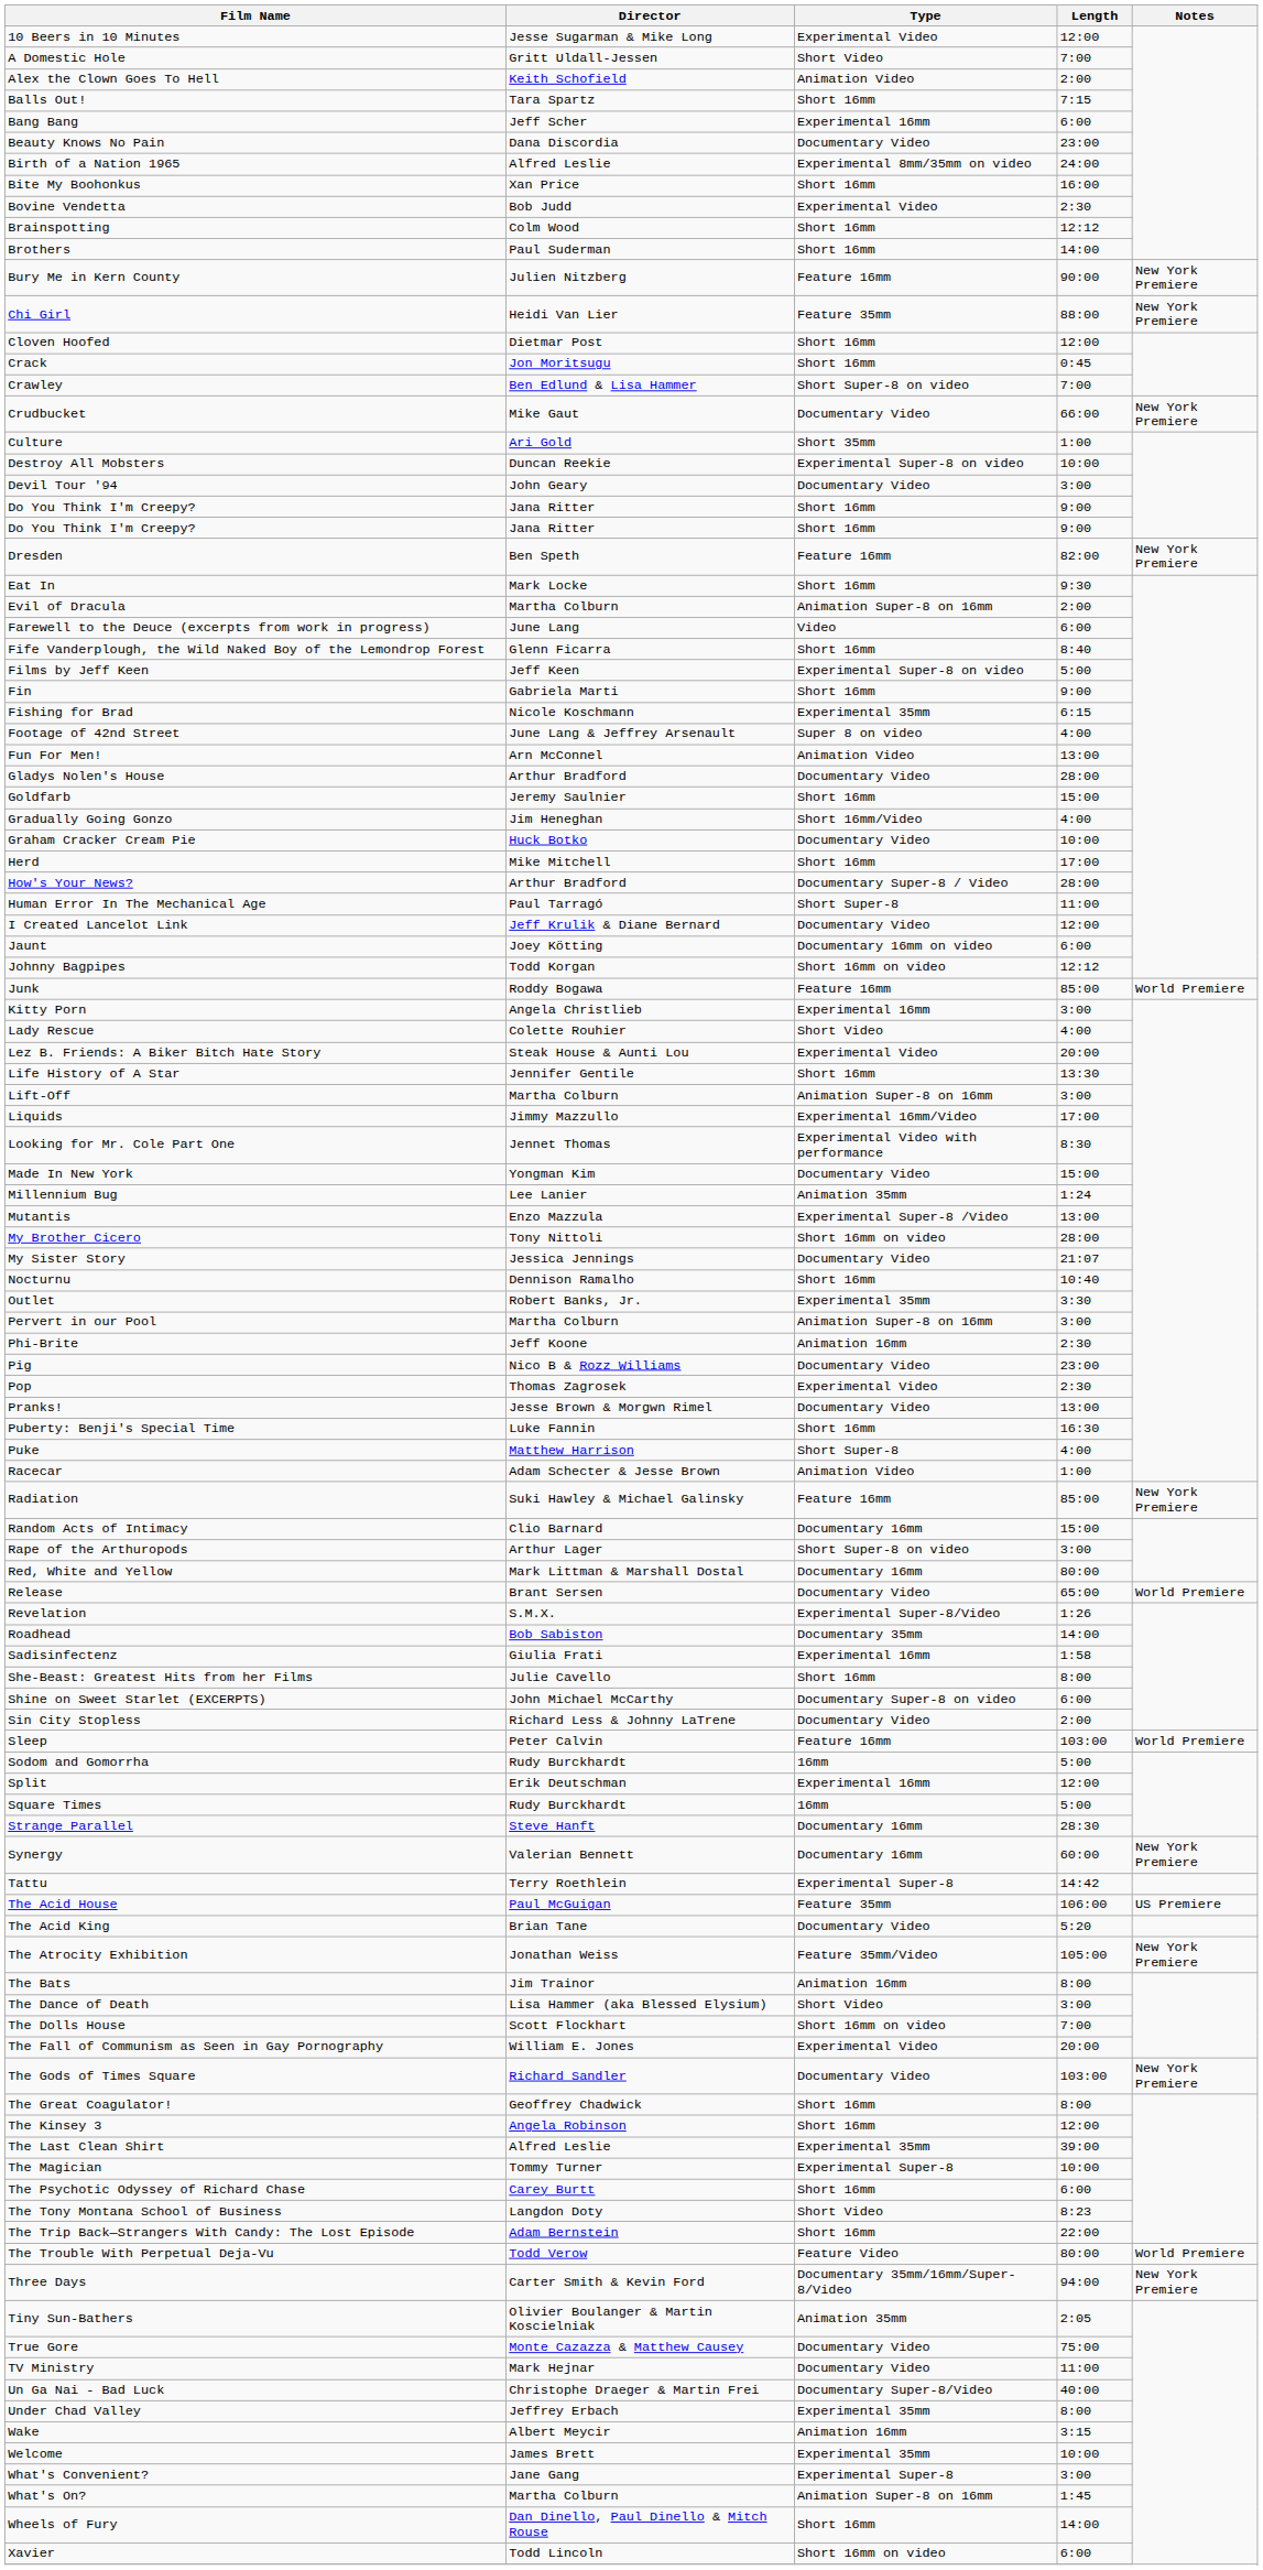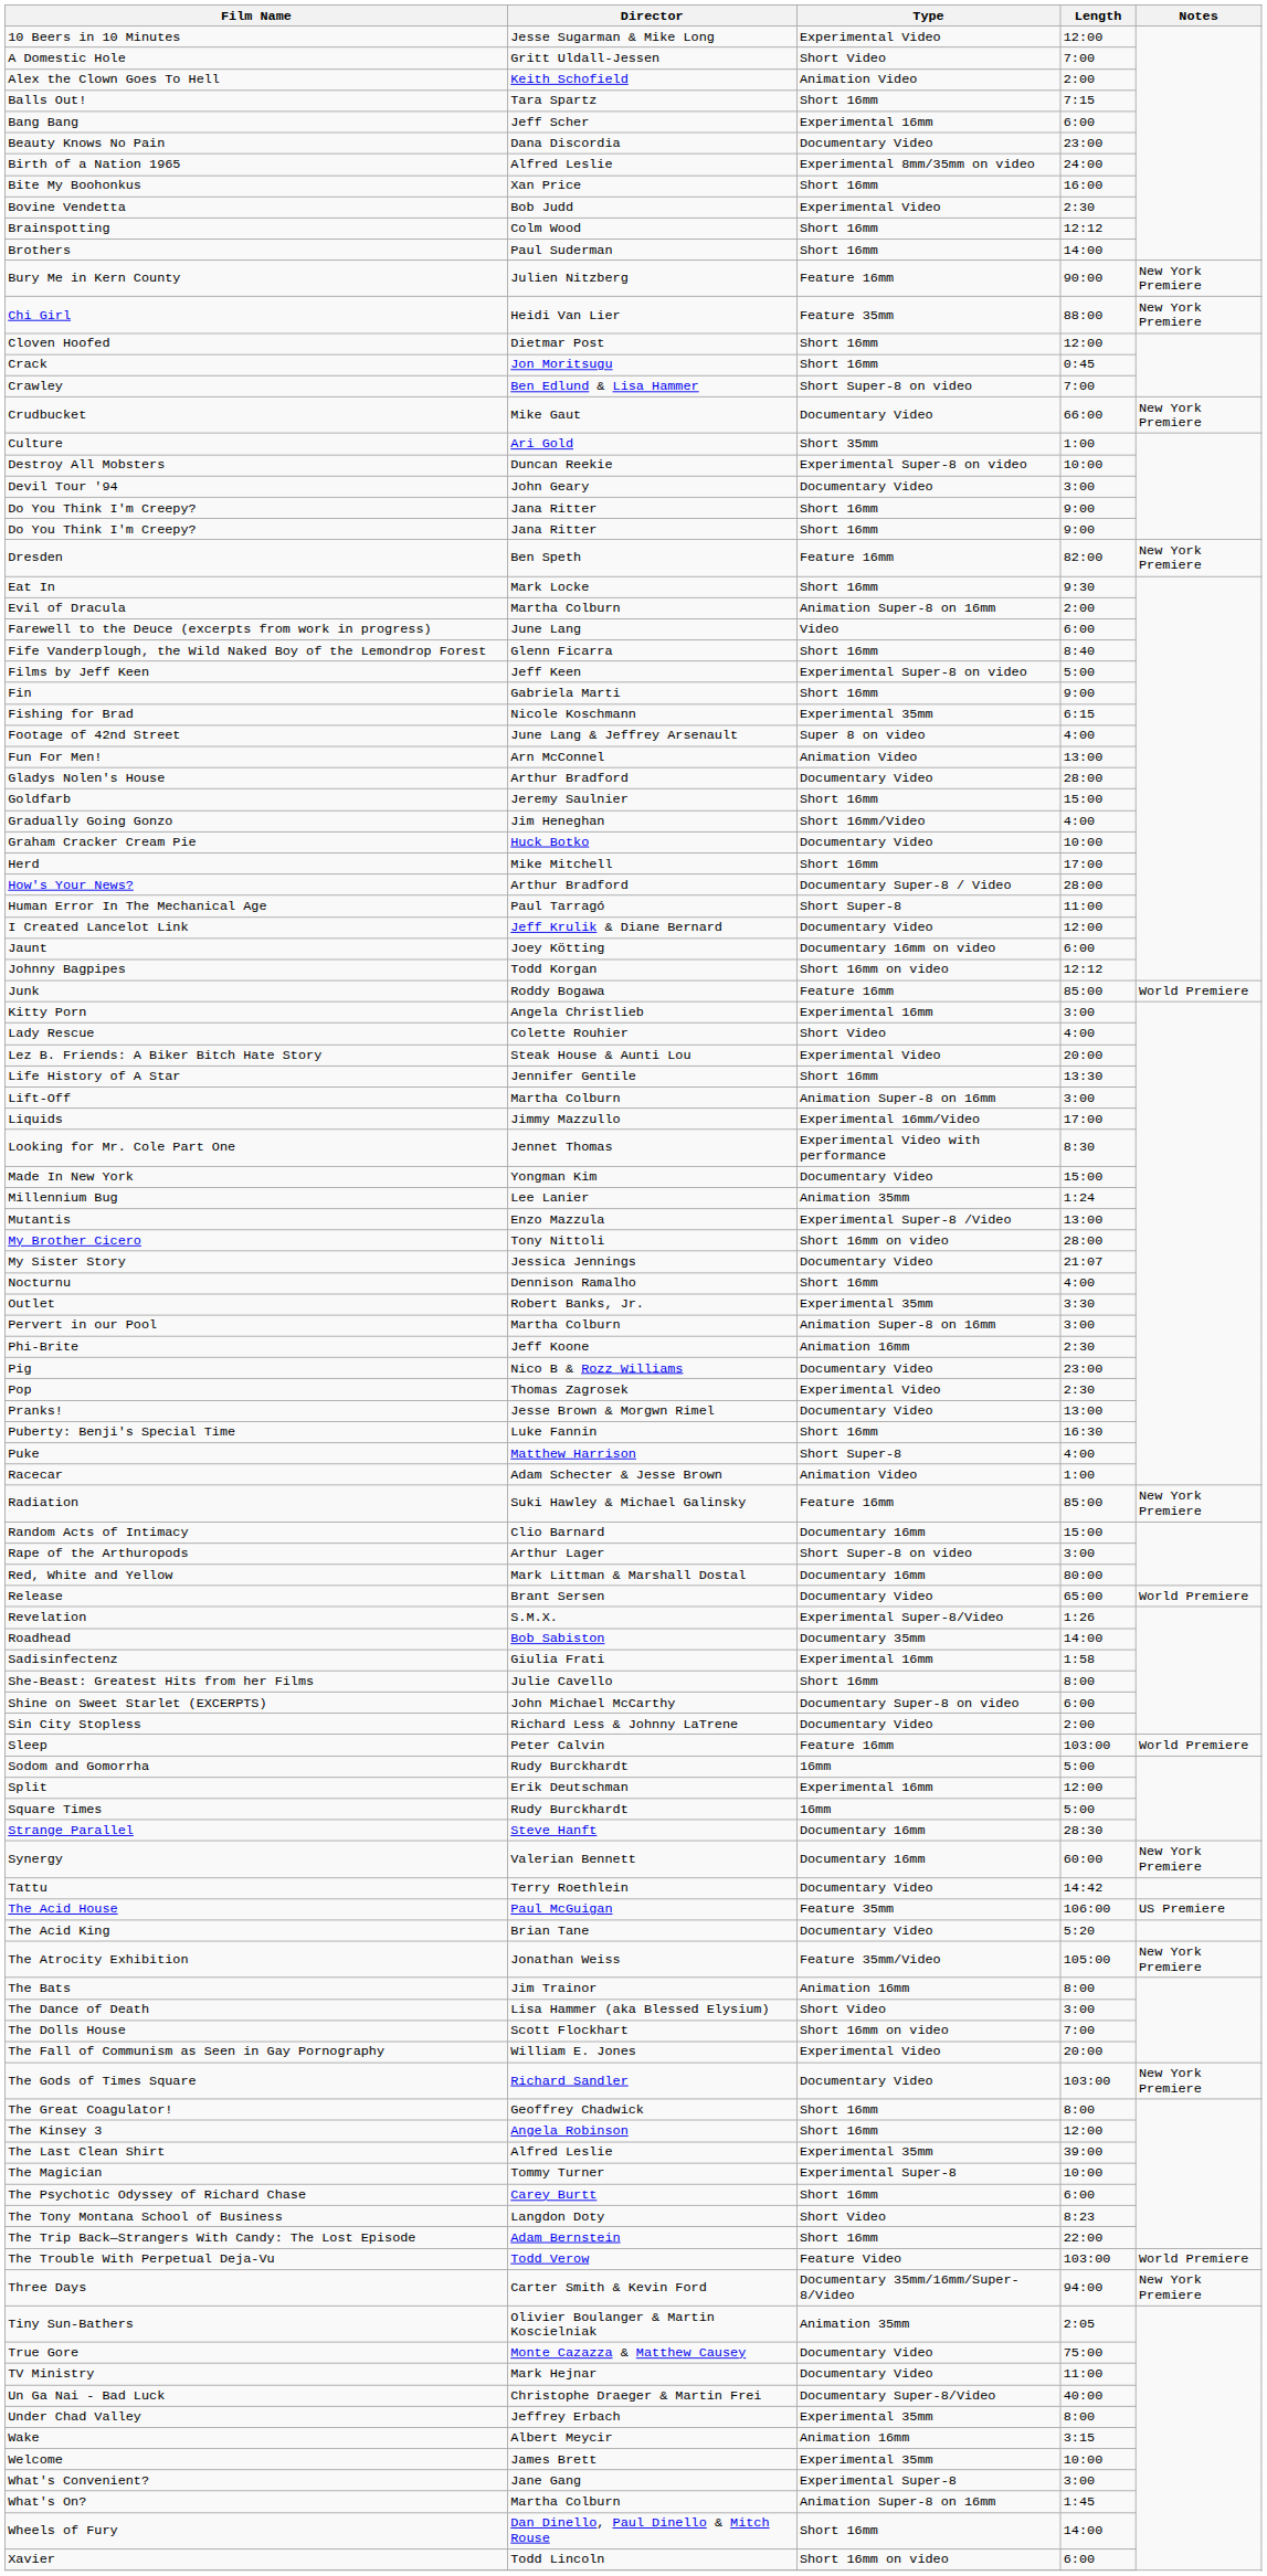Nocturnu | Length: 10:40 -> 4:00
Tattu | Type: Experimental Super-8 -> Documentary Video
The Trouble With Perpetual Deja-Vu | Length: 80:00 -> 103:00
